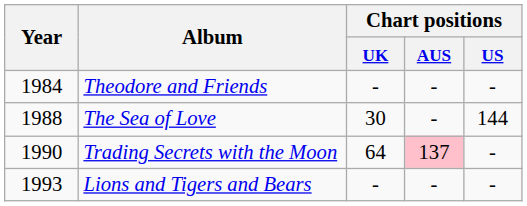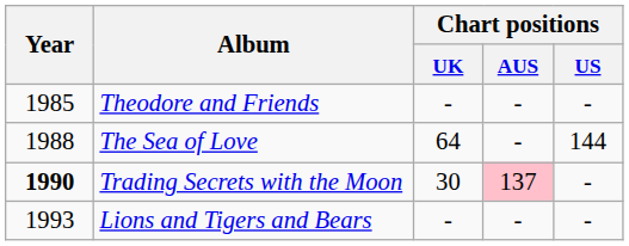Theodore and Friends | Year: 1984 -> 1985
The Sea of Love | Chart positions / UK: 30 -> 64
Trading Secrets with the Moon | Year: normal -> bold
Trading Secrets with the Moon | Chart positions / UK: 64 -> 30
